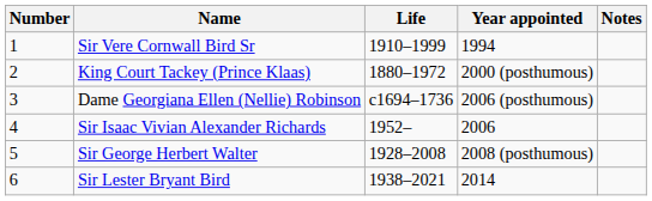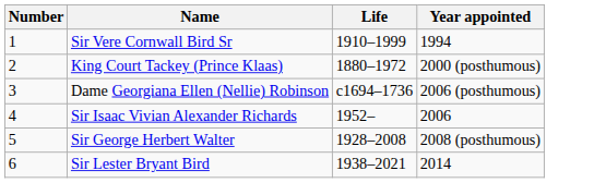- column: Notes
